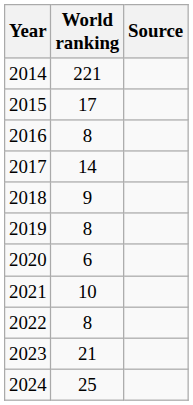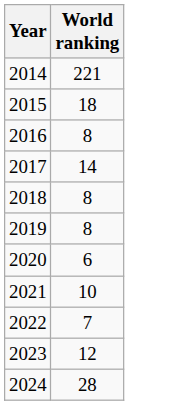- column: Source
2015 | World ranking: 17 -> 18
2018 | World ranking: 9 -> 8
2022 | World ranking: 8 -> 7
2023 | World ranking: 21 -> 12
2024 | World ranking: 25 -> 28
